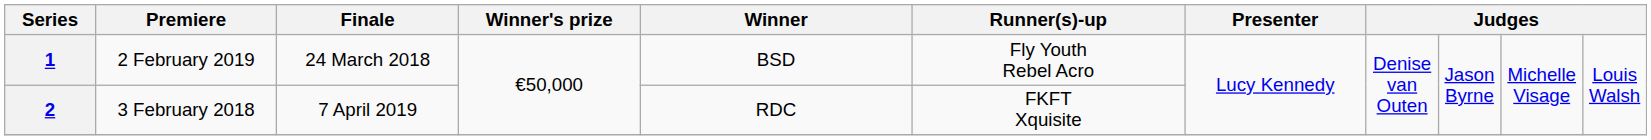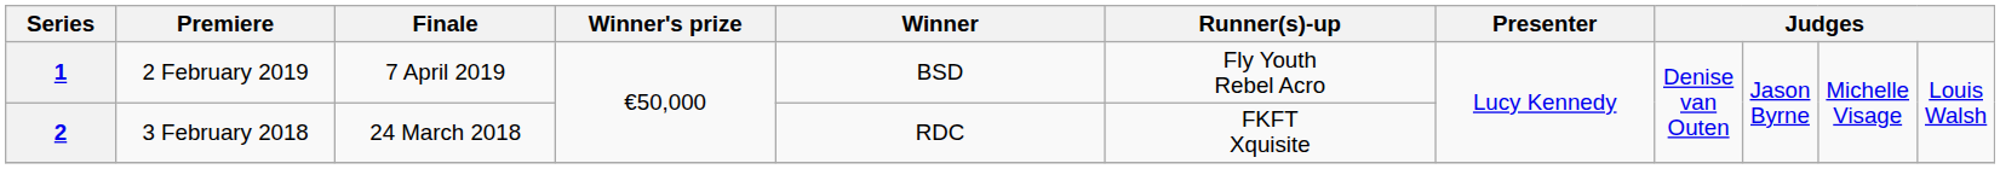1 | Finale: 24 March 2018 -> 7 April 2019
2 | Finale: 7 April 2019 -> 24 March 2018
